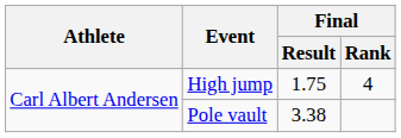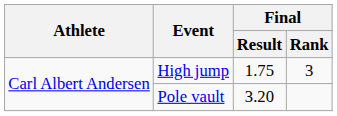High jump | Final / Rank: 4 -> 3
Pole vault | Final / Result: 3.38 -> 3.20
